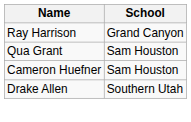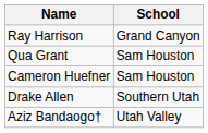+ row: Aziz Bandaogo† | Utah Valley
